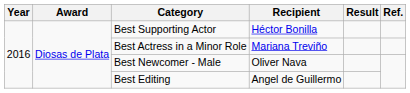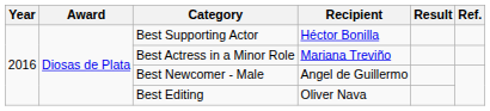Best Newcomer - Male | Recipient: Oliver Nava -> Angel de Guillermo
Best Editing | Recipient: Angel de Guillermo -> Oliver Nava
